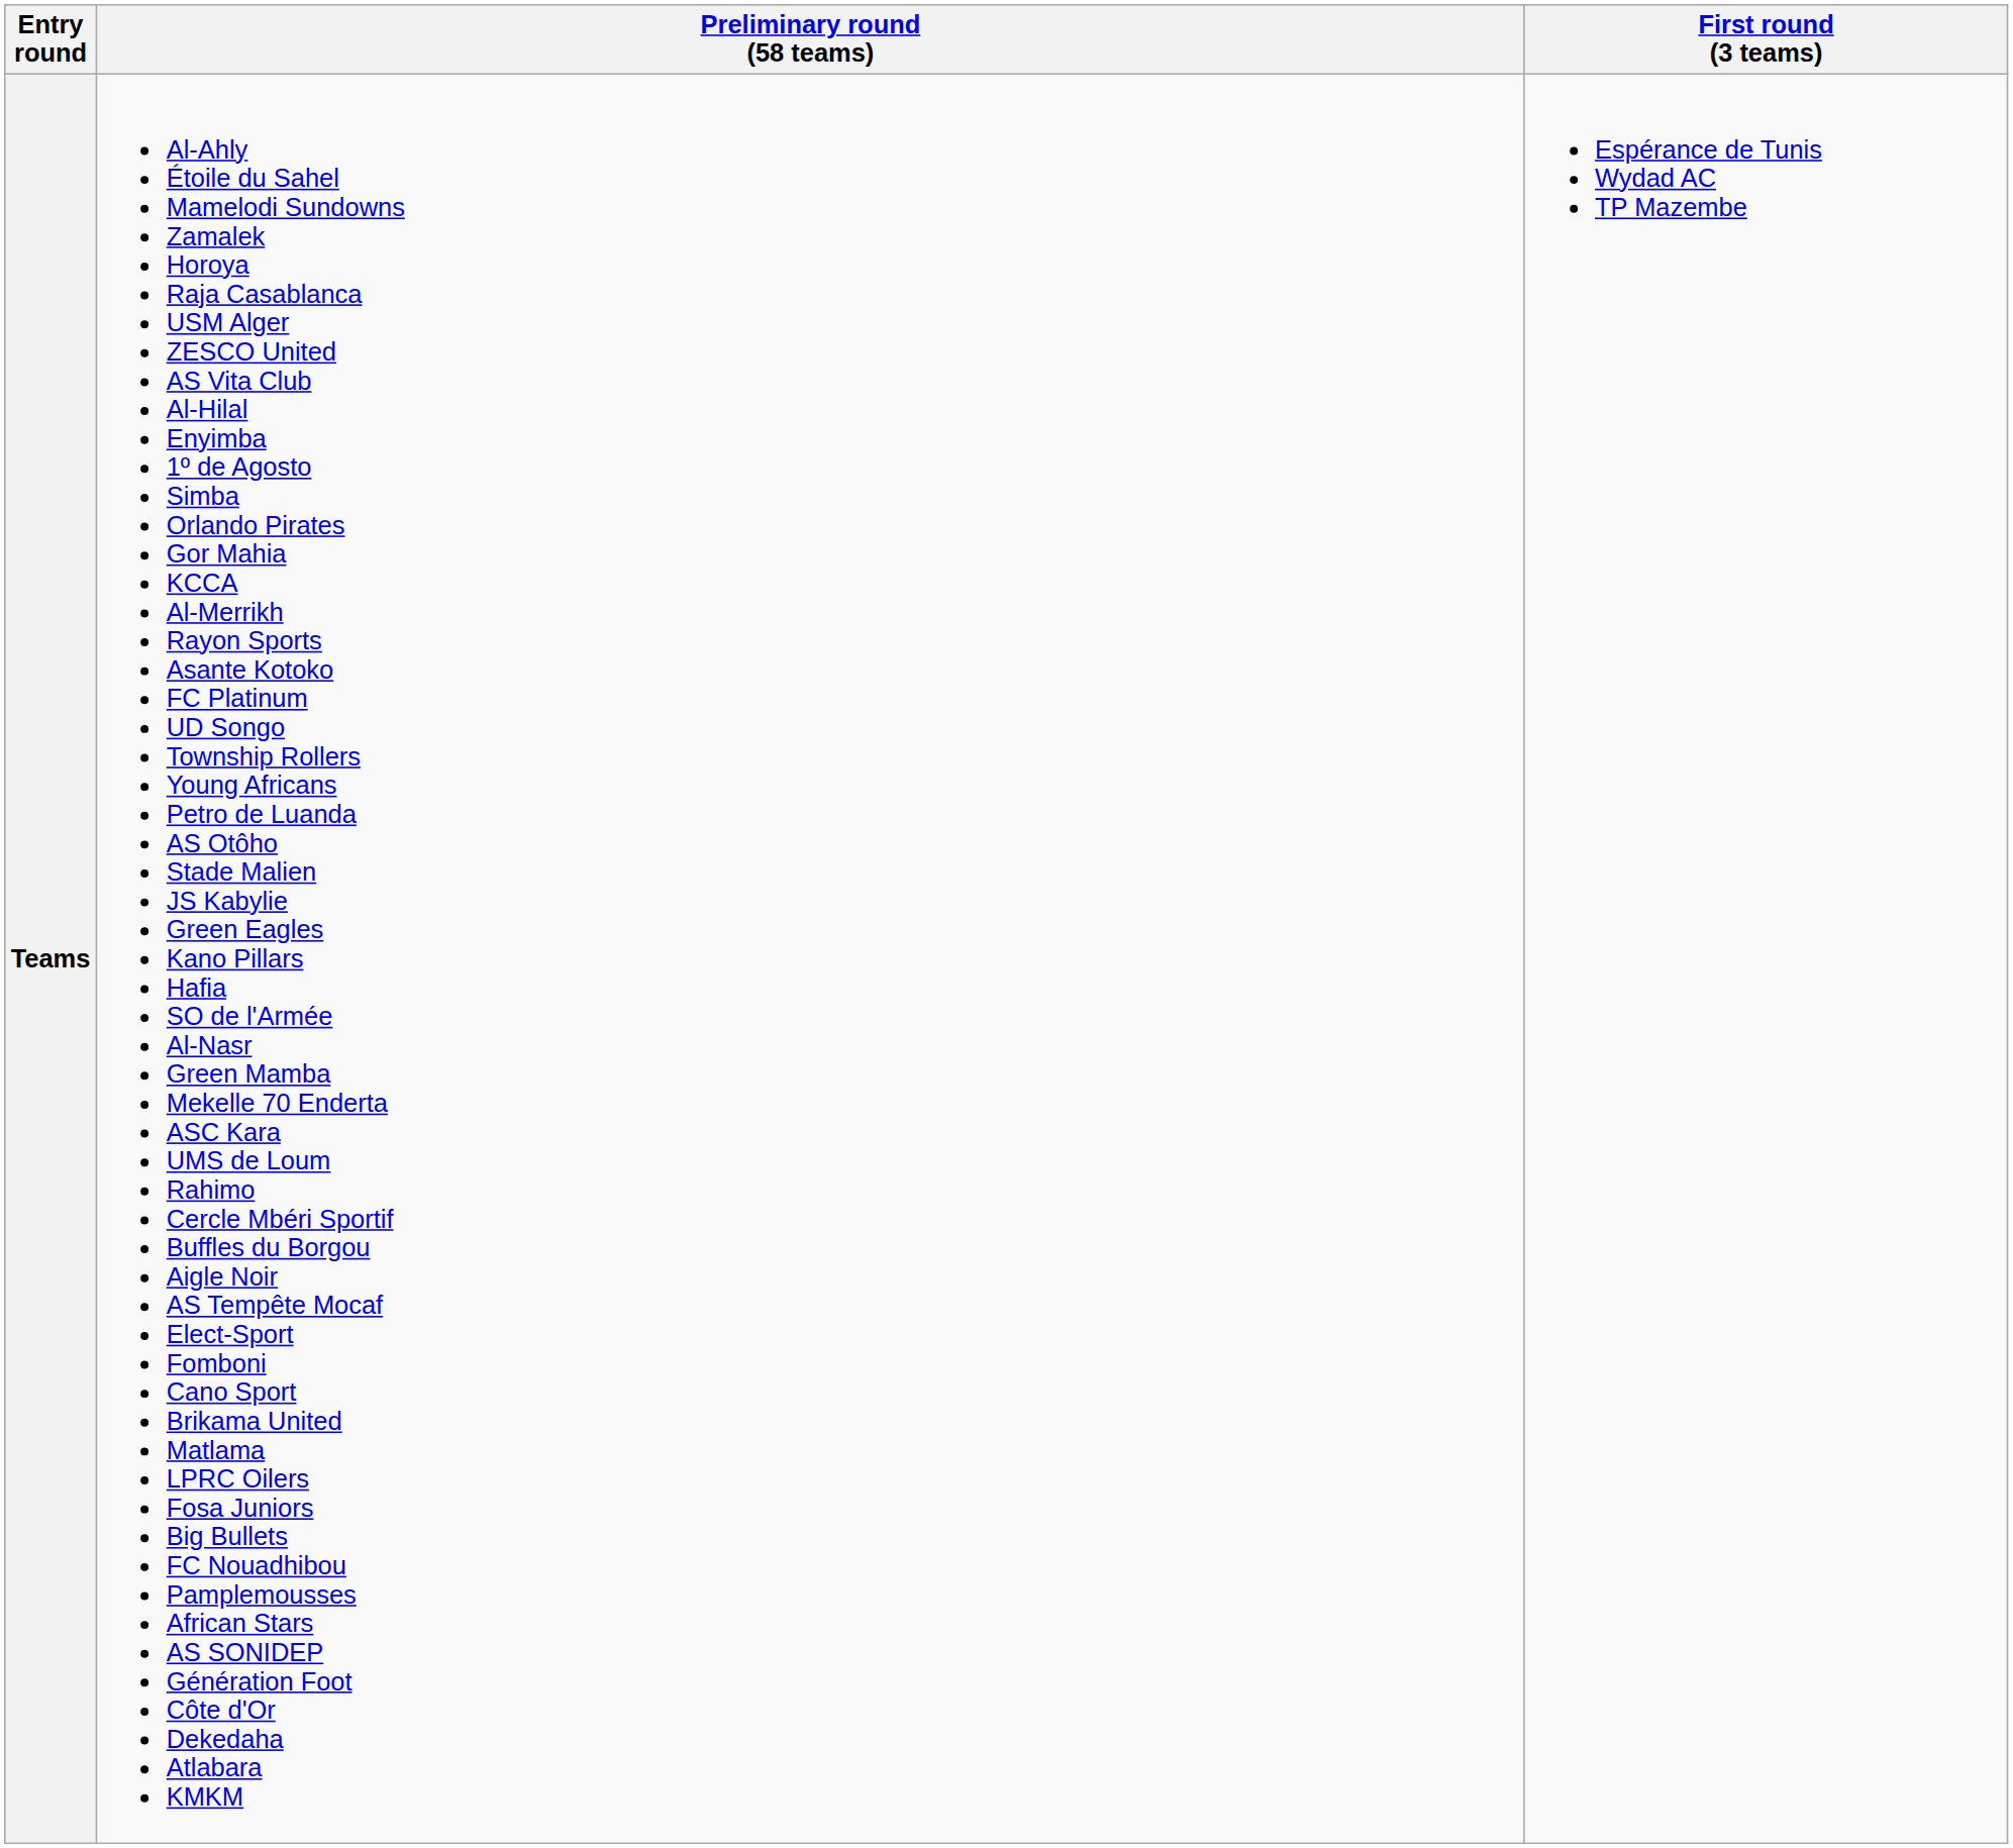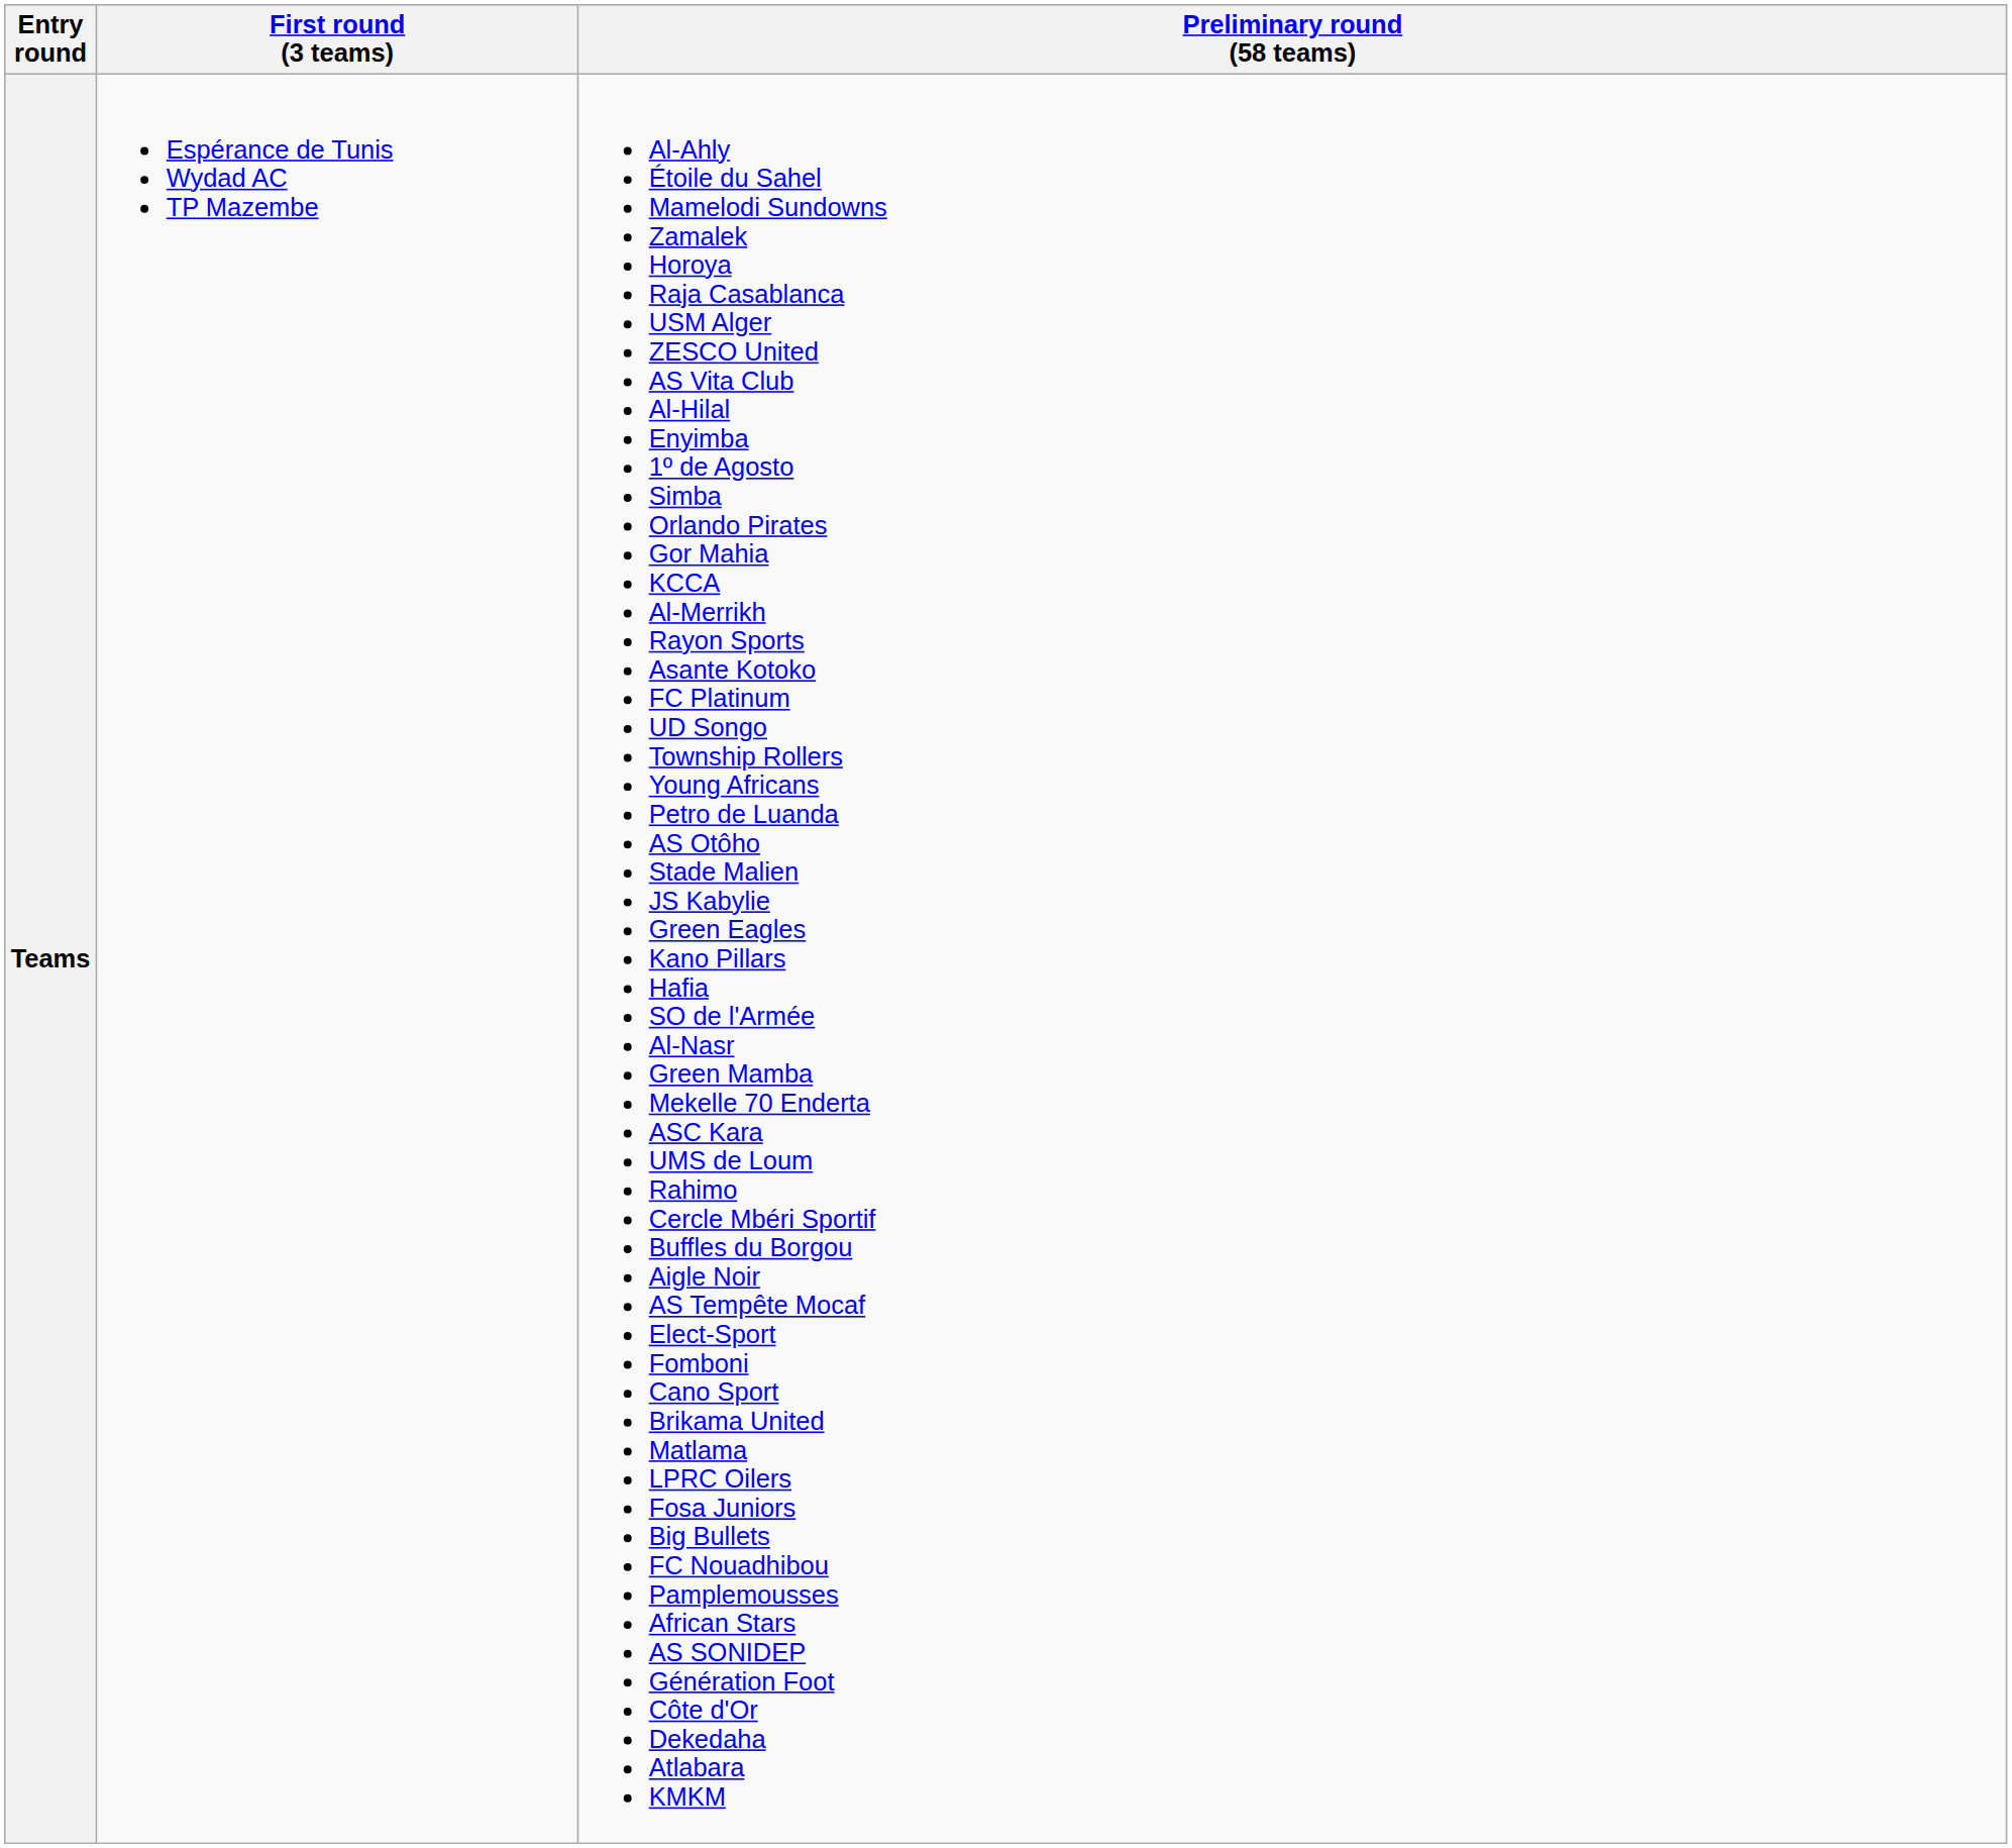columns swapped: First round (3 teams) <-> Preliminary round (58 teams)
